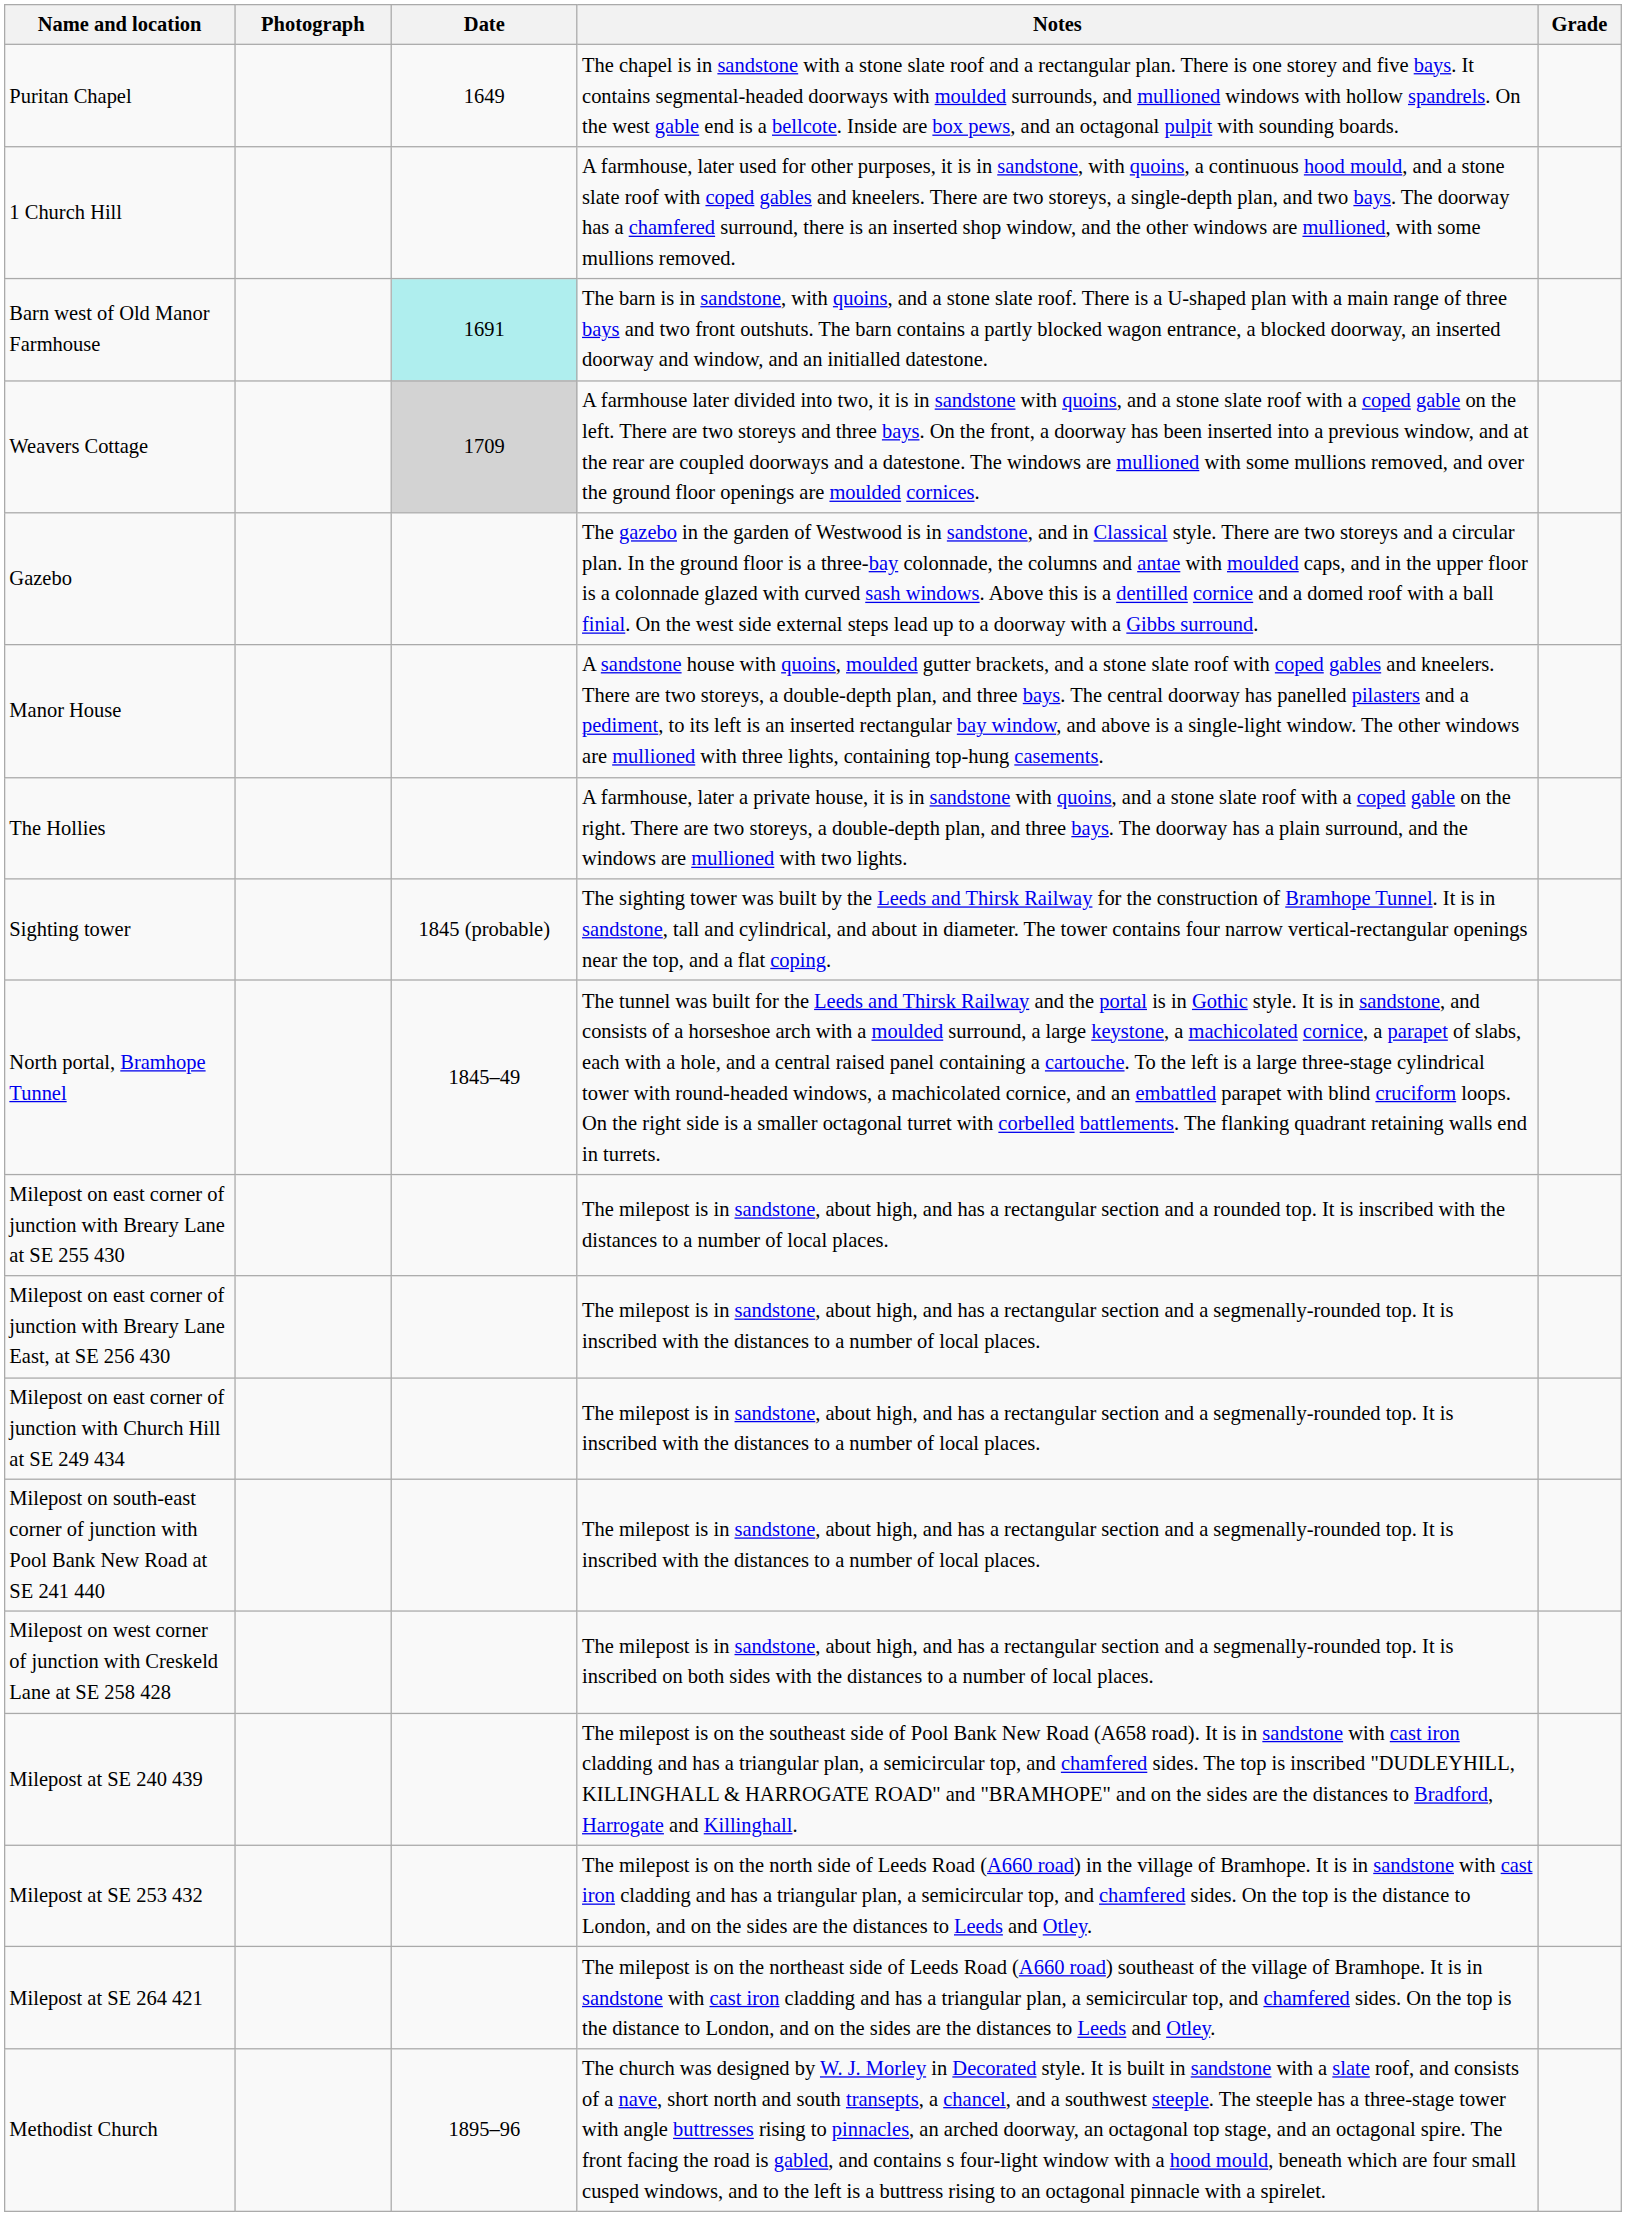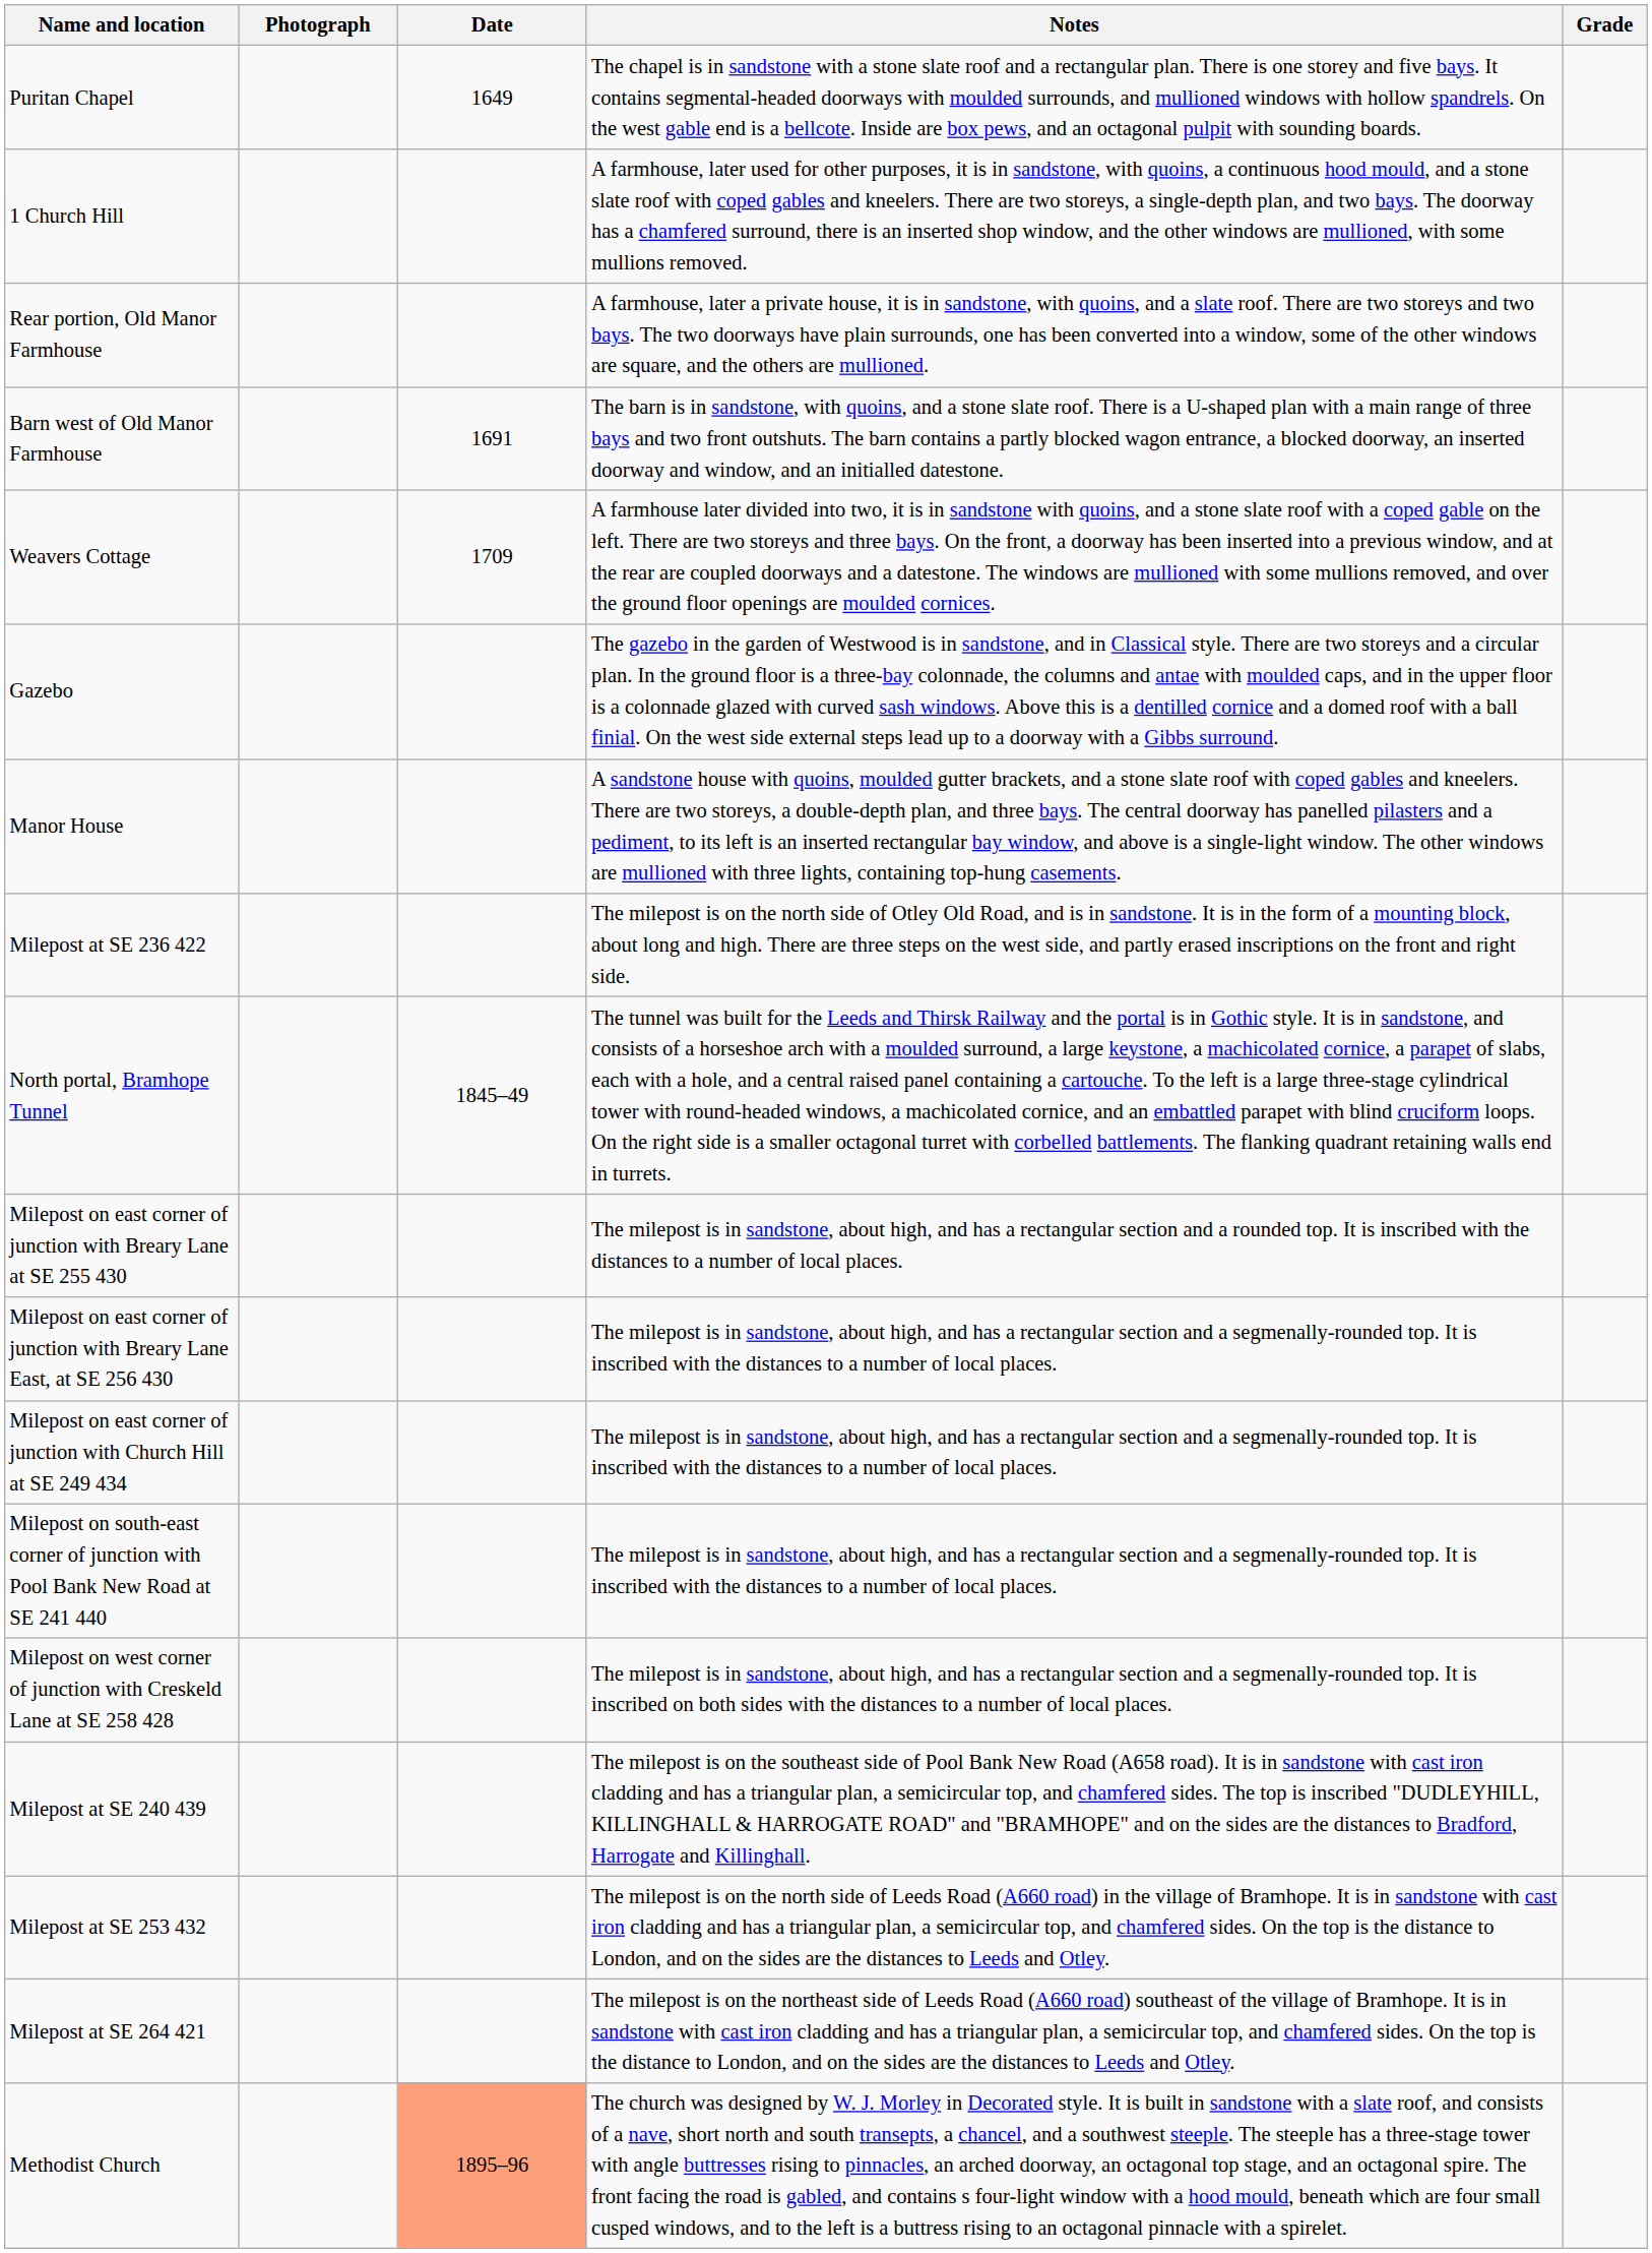+ row: Rear portion, Old Manor Farmhouse | A farmhouse, later a private house, it is in sandstone, with quoins, and a slate roof. There are two storeys and two bays. The two doorways have plain surrounds, one has been converted into a window, some of the other windows are square, and the others are mullioned.
Barn west of Old Manor Farmhouse | Date: paleturquoise background -> no background
Weavers Cottage | Date: lightgrey background -> no background
+ row: Milepost at SE 236 422 | The milepost is on the north side of Otley Old Road, and is in sandstone. It is in the form of a mounting block, about long and high. There are three steps on the west side, and partly erased inscriptions on the front and right side.
- row: The Hollies | A farmhouse, later a private house, it is in sandstone with quoins, and a stone slate roof with a coped gable on the right. There are two storeys, a double-depth plan, and three bays. The doorway has a plain surround, and the windows are mullioned with two lights.
- row: Sighting tower | 1845 (probable) | The sighting tower was built by the Leeds and Thirsk Railway for the construction of Bramhope Tunnel. It is in sandstone, tall and cylindrical, and about in diameter. The tower contains four narrow vertical-rectangular openings near the top, and a flat coping.
Methodist Church | Date: no background -> lightsalmon background
